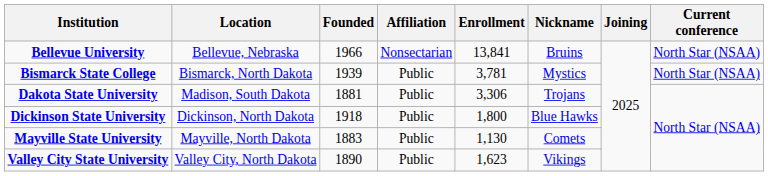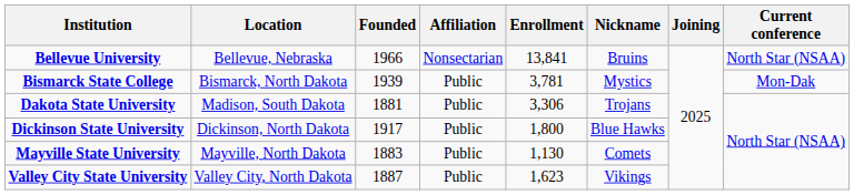Bismarck State College | Current conference: North Star (NSAA) -> Mon-Dak
Dickinson State University | Founded: 1918 -> 1917
Valley City State University | Founded: 1890 -> 1887
